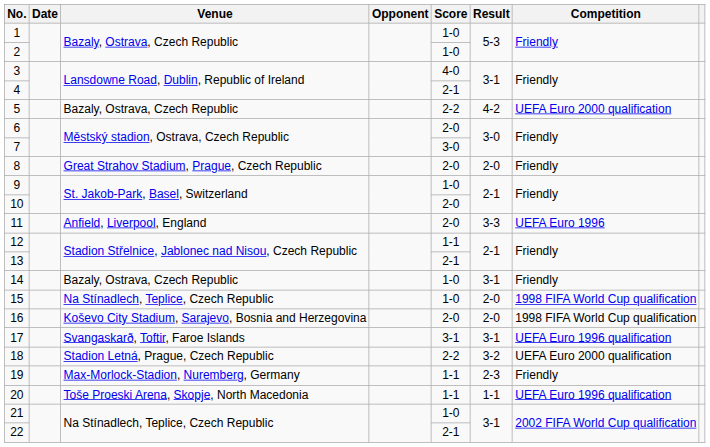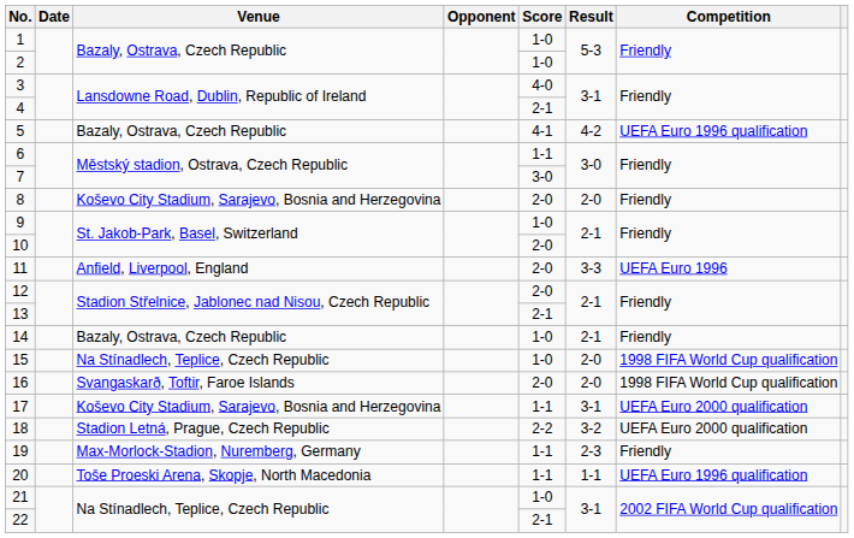5 | Score: 2-2 -> 4-1
5 | Competition: UEFA Euro 2000 qualification -> UEFA Euro 1996 qualification
6 | Score: 2-0 -> 1-1
8 | Venue: Great Strahov Stadium, Prague, Czech Republic -> Koševo City Stadium, Sarajevo, Bosnia and Herzegovina
12 | Score: 1-1 -> 2-0
14 | Result: 3-1 -> 2-1
16 | Venue: Koševo City Stadium, Sarajevo, Bosnia and Herzegovina -> Svangaskarð, Toftir, Faroe Islands
17 | Venue: Svangaskarð, Toftir, Faroe Islands -> Koševo City Stadium, Sarajevo, Bosnia and Herzegovina
17 | Score: 3-1 -> 1-1
17 | Competition: UEFA Euro 1996 qualification -> UEFA Euro 2000 qualification
